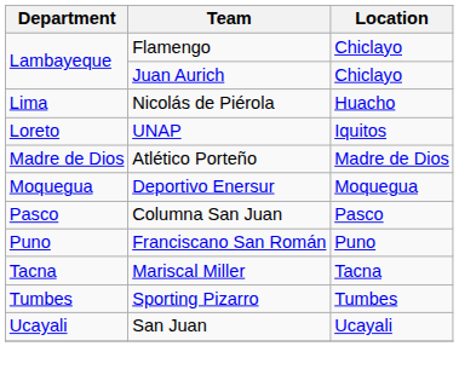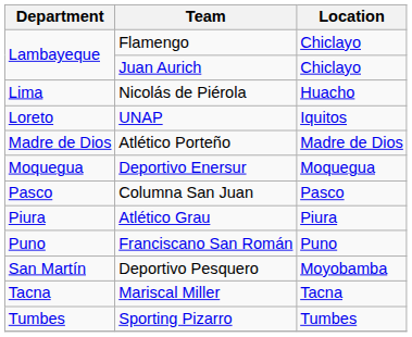+ row: Piura | Atlético Grau | Piura
+ row: San Martín | Deportivo Pesquero | Moyobamba
- row: Ucayali | San Juan | Ucayali
